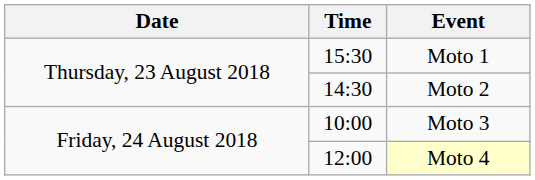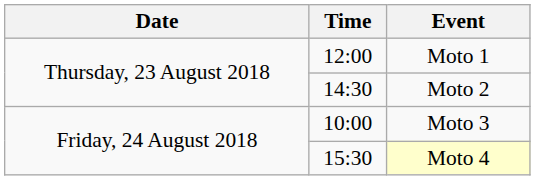Moto 1 | Time: 15:30 -> 12:00
Moto 4 | Time: 12:00 -> 15:30
